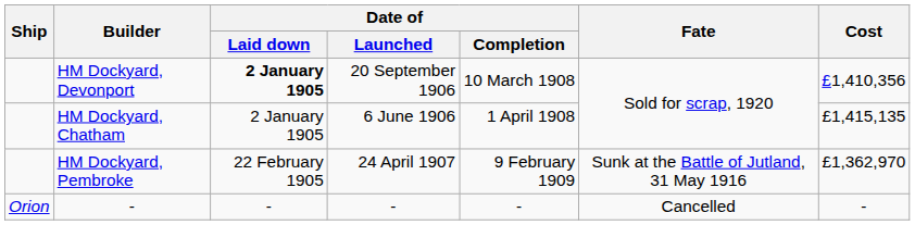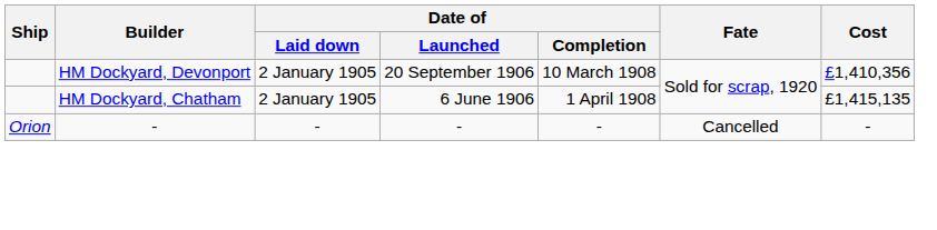HM Dockyard, Devonport | Date of / Laid down: bold -> normal
- row: HM Dockyard, Pembroke | 22 February 1905 | 24 April 1907 | 9 February 1909 | Sunk at the Battle of Jutland, 31 May 1916 | £1,362,970
